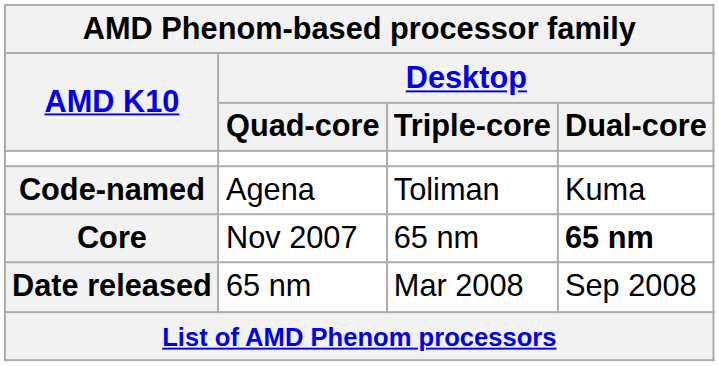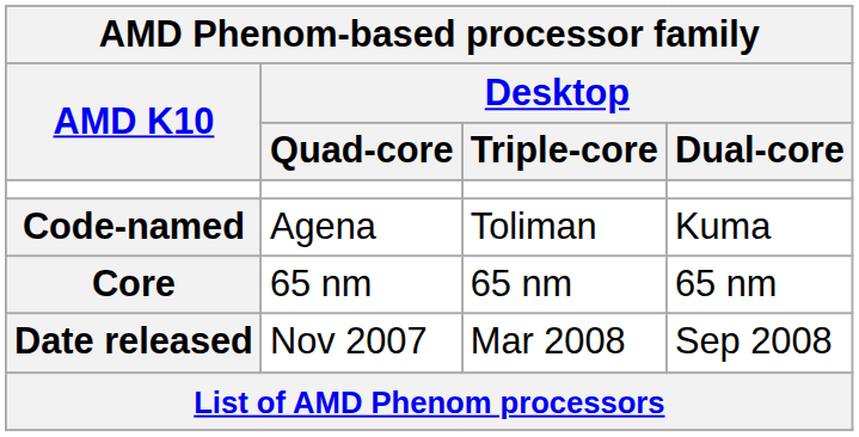Core | Desktop / Quad-core: Nov 2007 -> 65 nm
Core | Desktop / Dual-core: bold -> normal
Date released | Desktop / Quad-core: 65 nm -> Nov 2007
